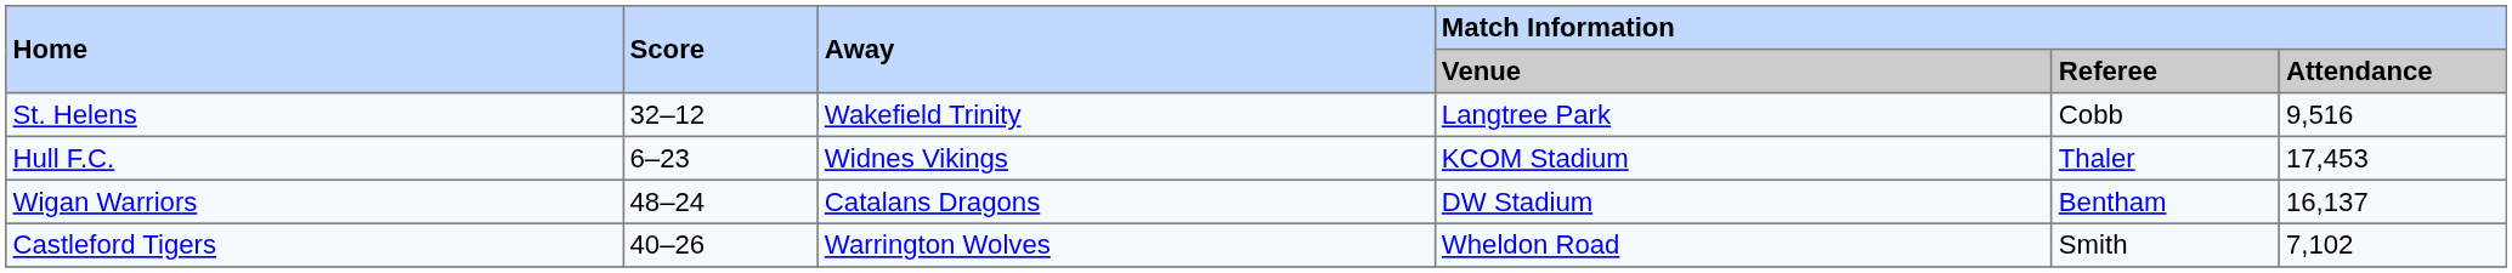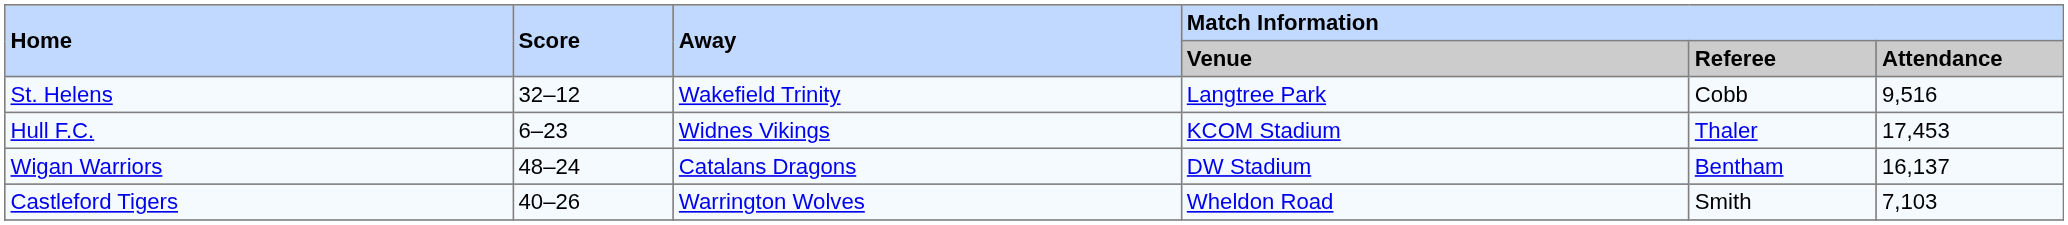Castleford Tigers | Match Information / Attendance: 7,102 -> 7,103
